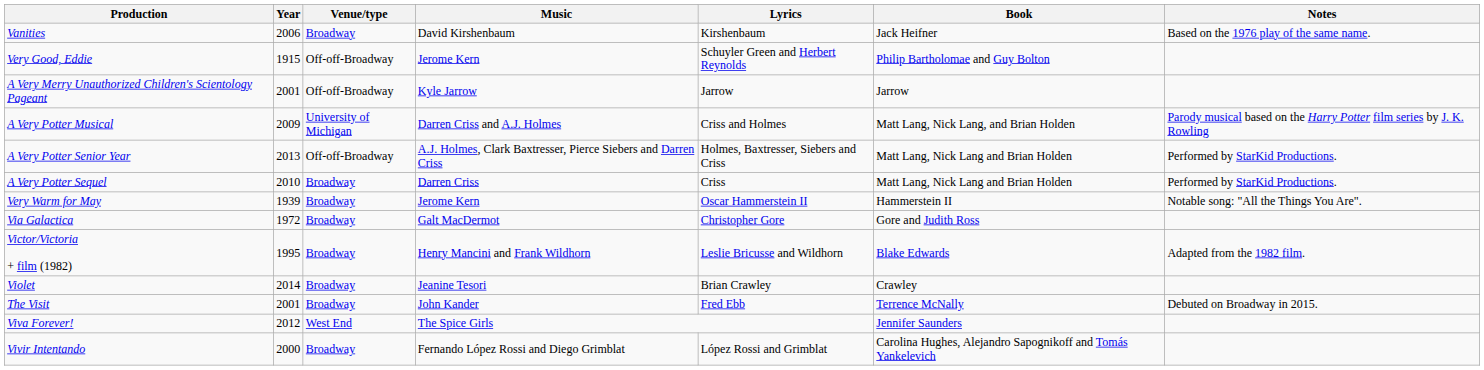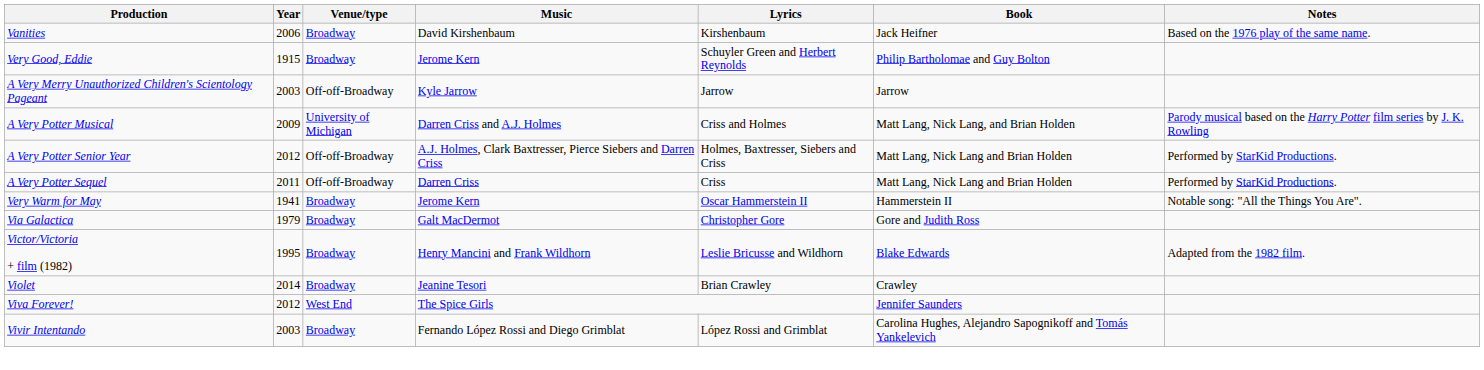Very Good, Eddie | Venue/type: Off-off-Broadway -> Broadway
A Very Merry Unauthorized Children's Scientology Pageant | Year: 2001 -> 2003
A Very Potter Senior Year | Year: 2013 -> 2012
A Very Potter Sequel | Year: 2010 -> 2011
A Very Potter Sequel | Venue/type: Broadway -> Off-off-Broadway
Very Warm for May | Year: 1939 -> 1941
Via Galactica | Year: 1972 -> 1979
- row: The Visit | 2001 | Broadway | John Kander | Fred Ebb | Terrence McNally | Debuted on Broadway in 2015.
Vivir Intentando | Year: 2000 -> 2003
